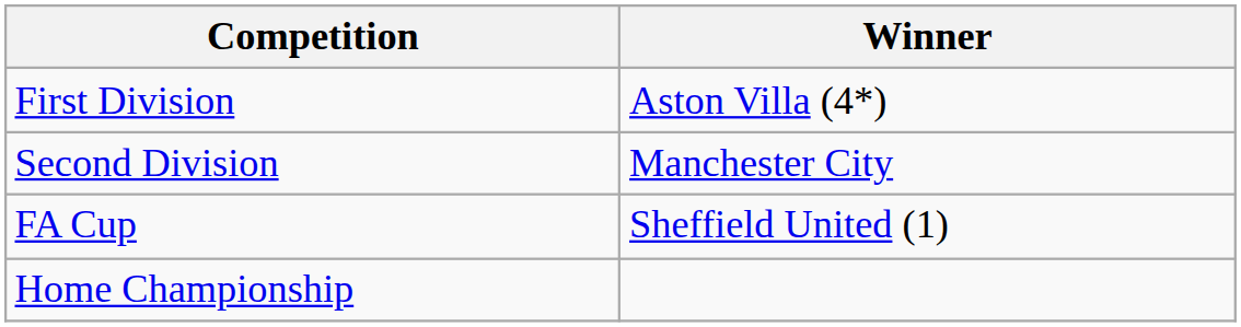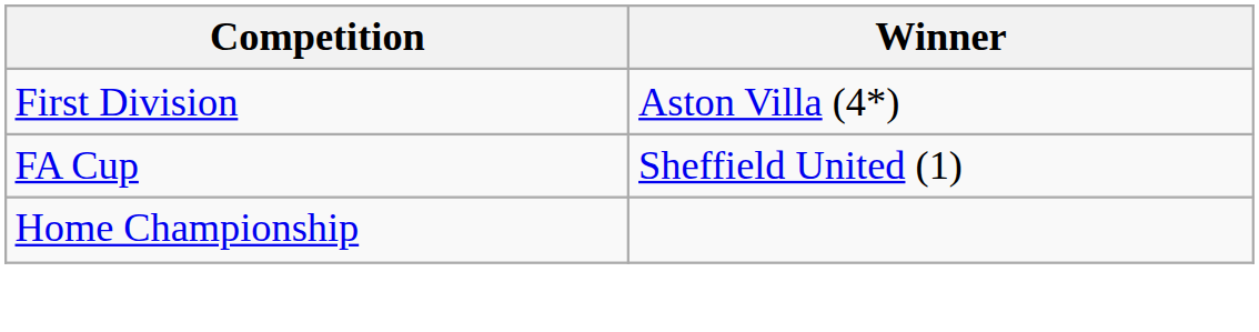- row: Second Division | Manchester City
